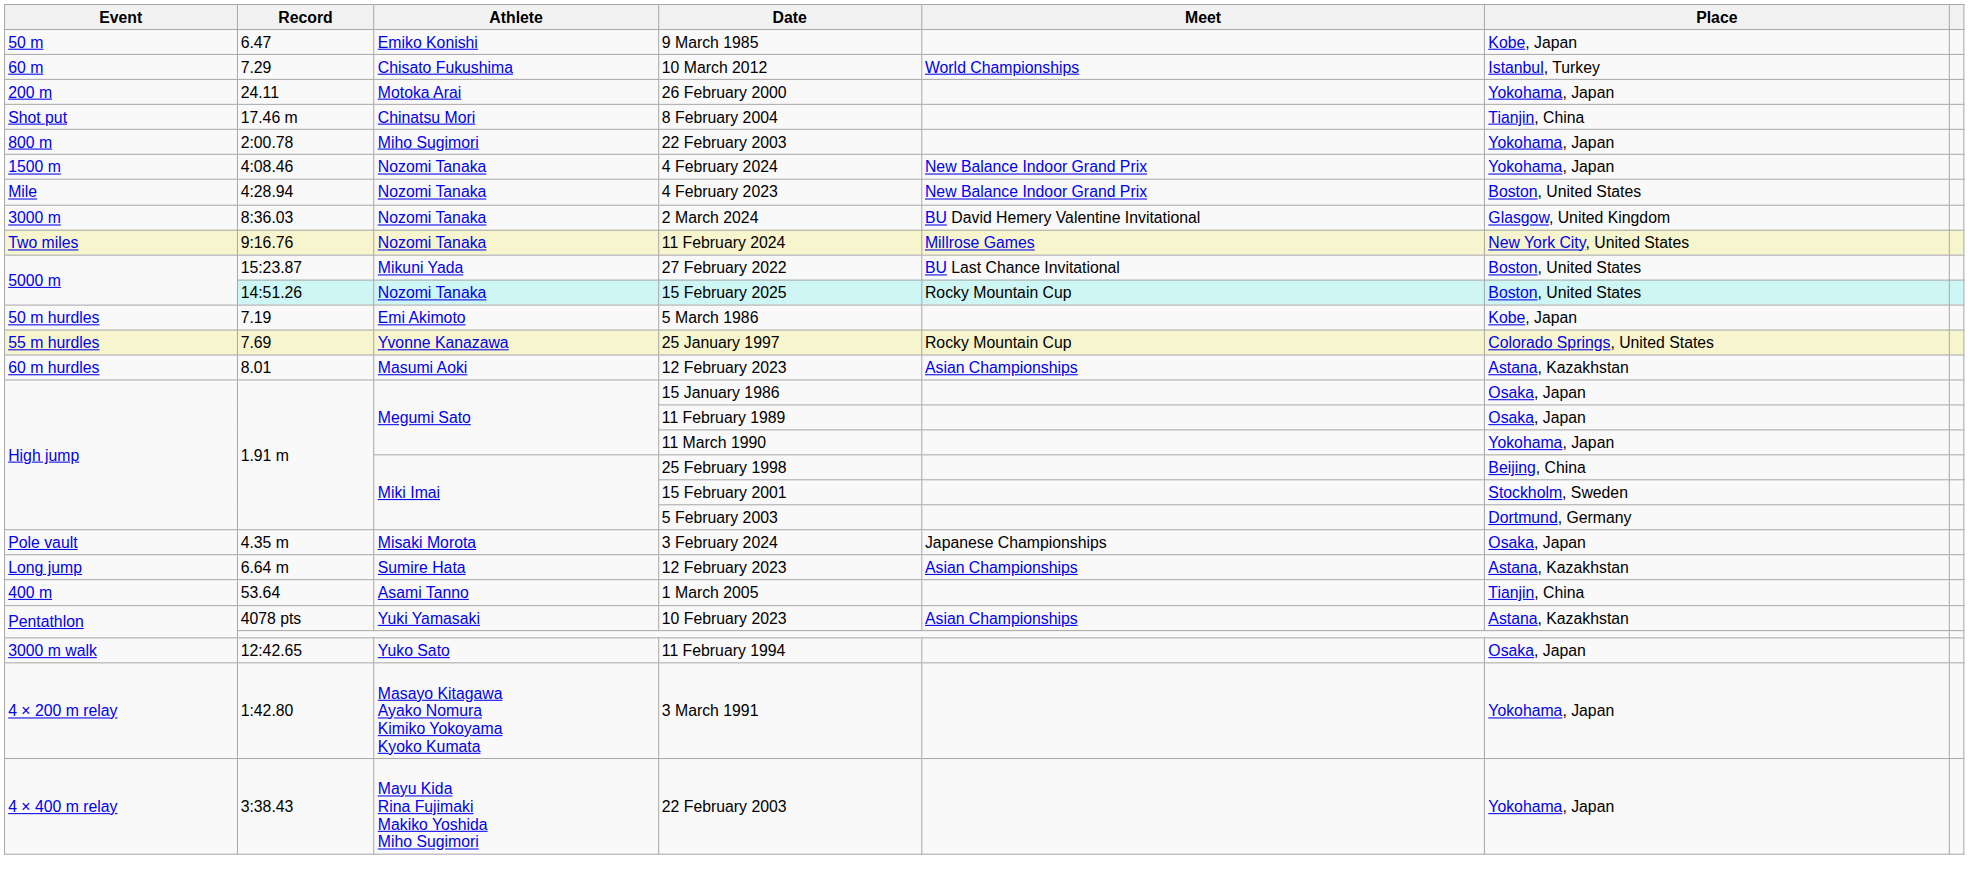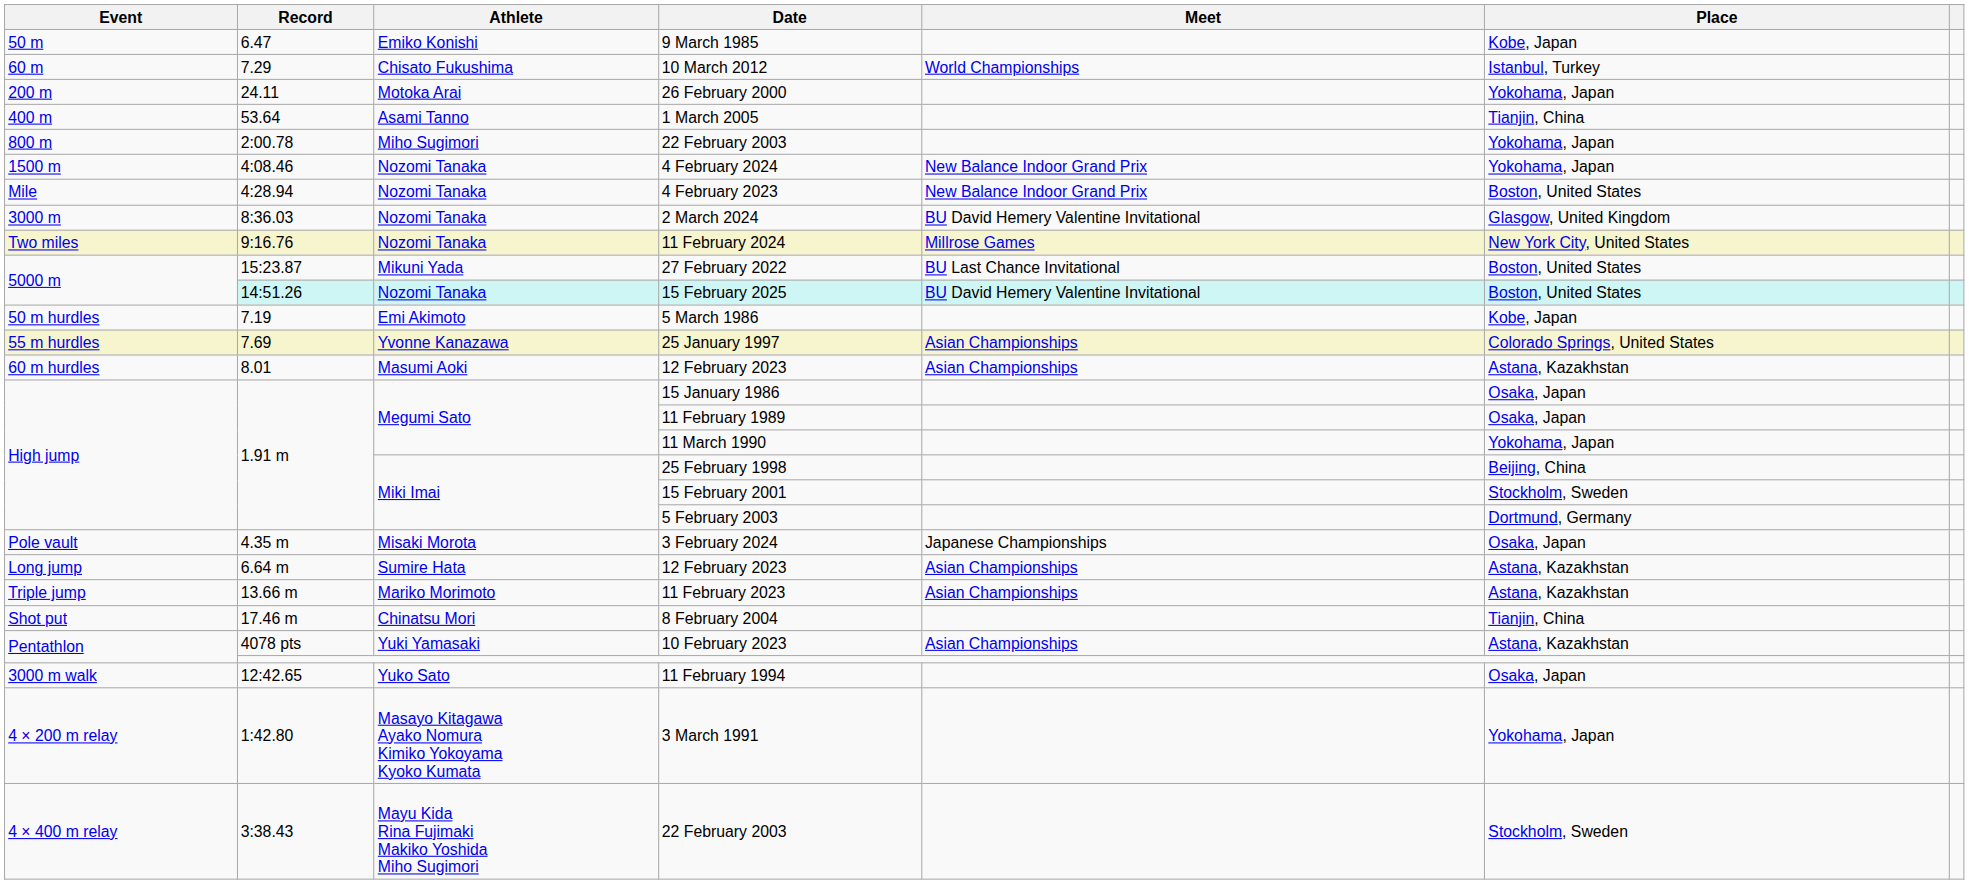rows swapped: 1 March 2005 <-> 8 February 2004
15 February 2025 | Meet: Rocky Mountain Cup -> BU David Hemery Valentine Invitational
25 January 1997 | Meet: Rocky Mountain Cup -> Asian Championships
+ row: Triple jump | 13.66 m | Mariko Morimoto | 11 February 2023 | Asian Championships | Astana, Kazakhstan
3:38.43 / 22 February 2003 | Place: Yokohama, Japan -> Stockholm, Sweden
